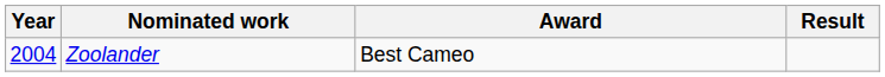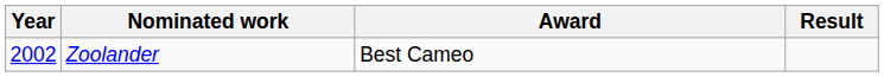Zoolander | Year: 2004 -> 2002
